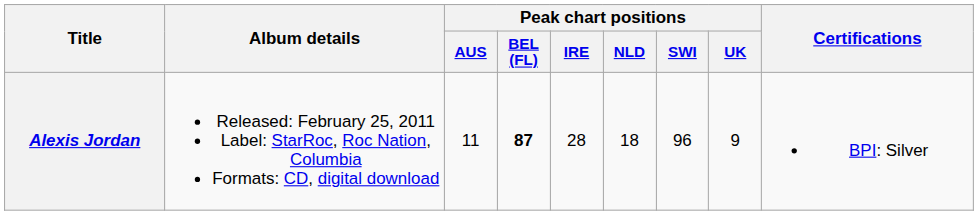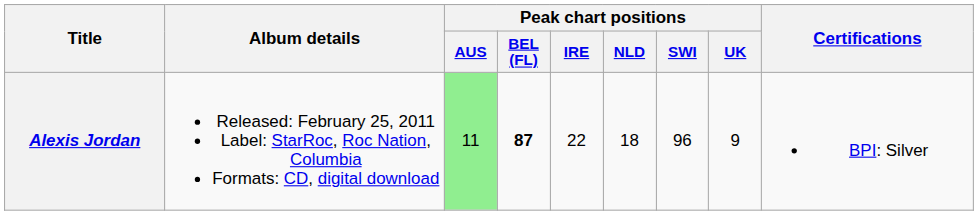Alexis Jordan | Peak chart positions / AUS: no background -> lightgreen background
Alexis Jordan | Peak chart positions / IRE: 28 -> 22
